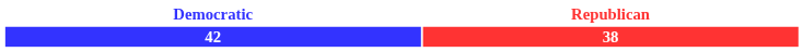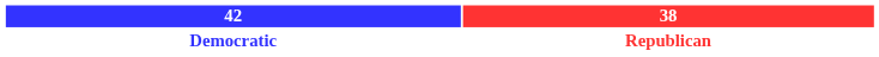rows swapped: 42 <-> Democratic
